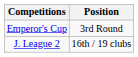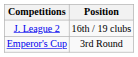rows swapped: J. League 2 <-> Emperor's Cup
